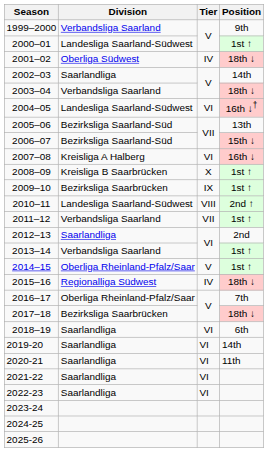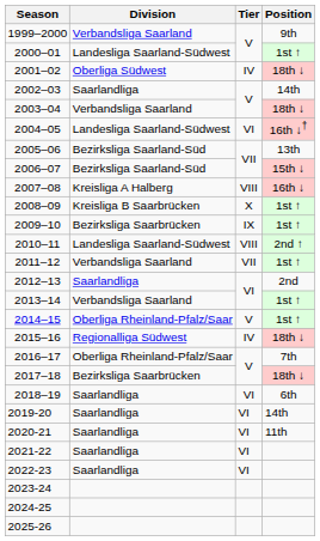2007–08 | Tier: VI -> VIII
